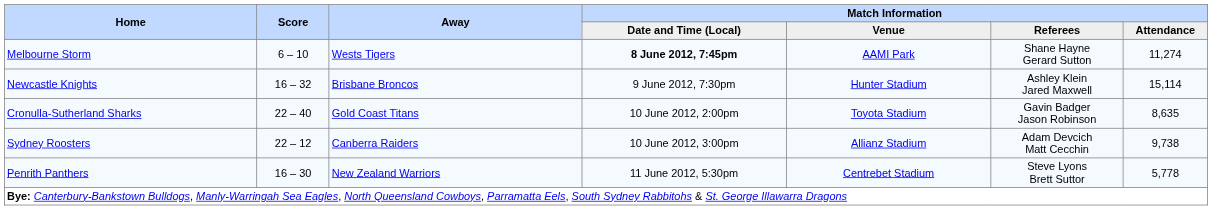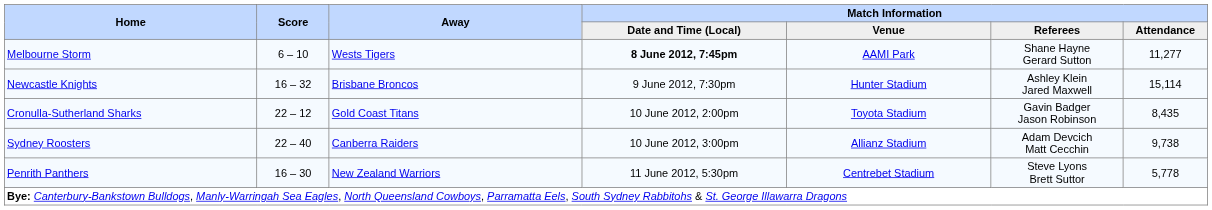Melbourne Storm | Match Information / Attendance: 11,274 -> 11,277
Cronulla-Sutherland Sharks | Score: 22 – 40 -> 22 – 12
Cronulla-Sutherland Sharks | Match Information / Attendance: 8,635 -> 8,435
Sydney Roosters | Score: 22 – 12 -> 22 – 40
